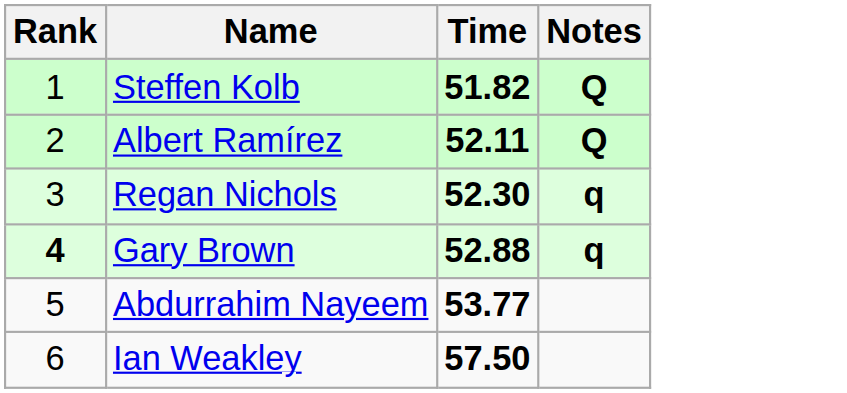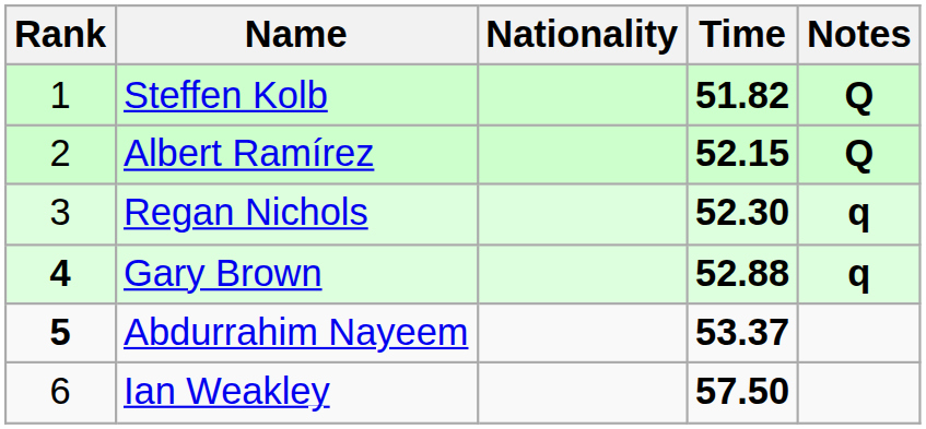+ column: Nationality
Albert Ramírez | Time: 52.11 -> 52.15
Abdurrahim Nayeem | Rank: normal -> bold
Abdurrahim Nayeem | Time: 53.77 -> 53.37
